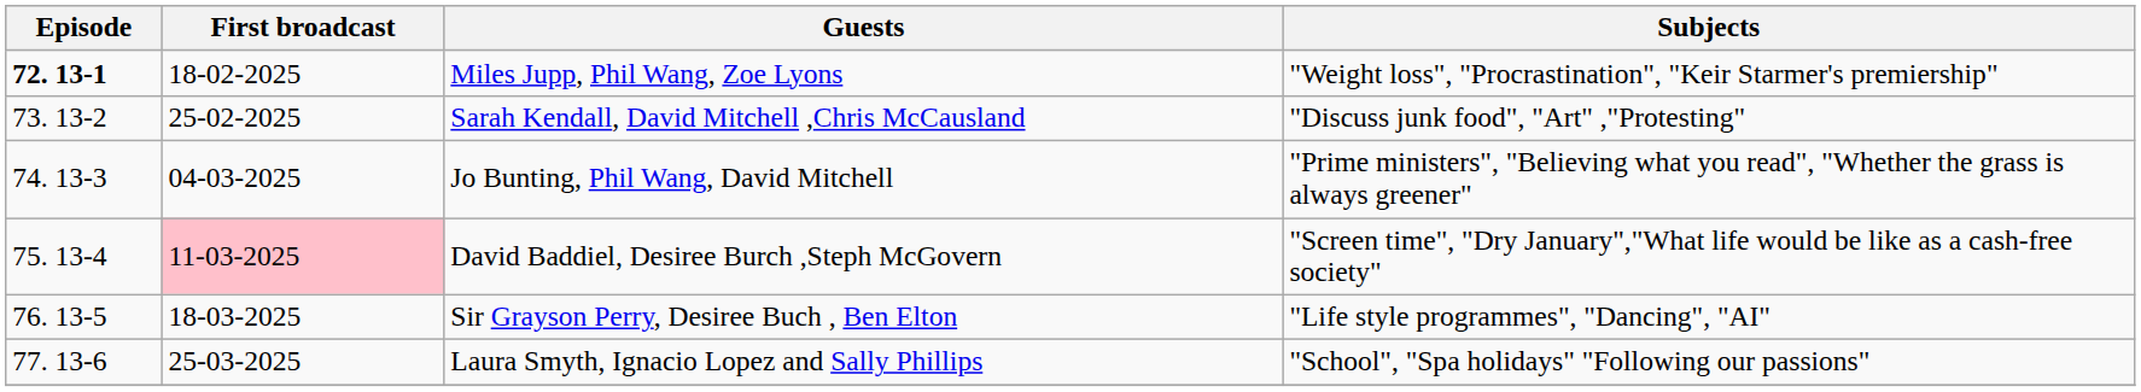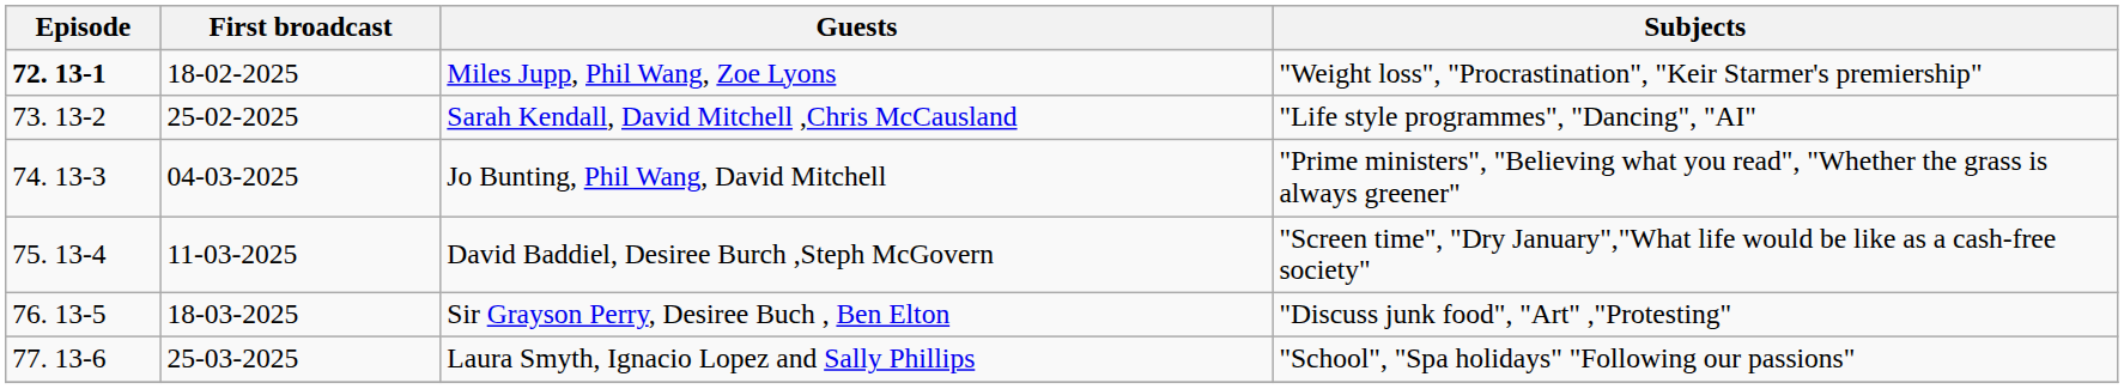Sarah Kendall, David Mitchell ,Chris McCausland | Subjects: "Discuss junk food", "Art" ,"Protesting" -> "Life style programmes", "Dancing", "AI"
David Baddiel, Desiree Burch ,Steph McGovern | First broadcast: pink background -> no background
Sir Grayson Perry, Desiree Buch , Ben Elton | Subjects: "Life style programmes", "Dancing", "AI" -> "Discuss junk food", "Art" ,"Protesting"
